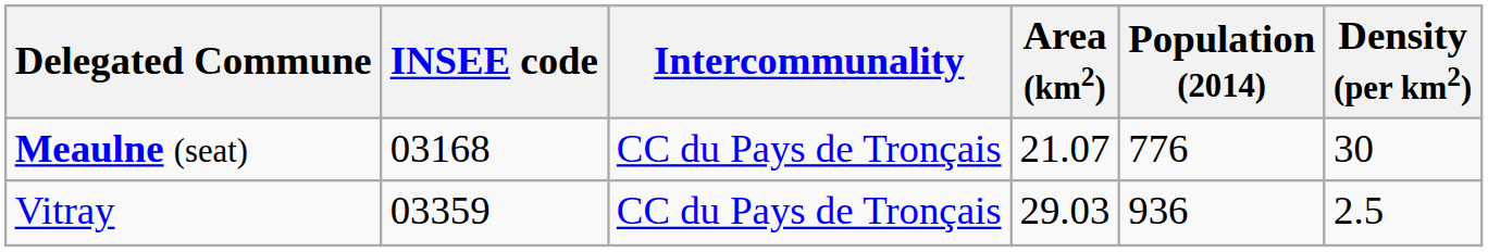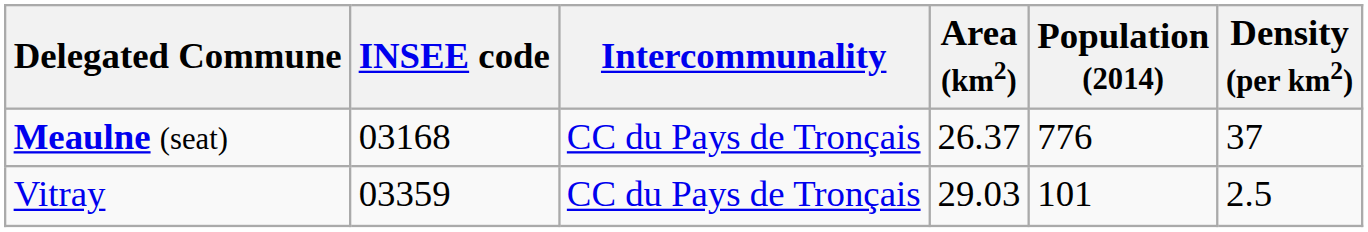Meaulne (seat) | Area (km2): 21.07 -> 26.37
Meaulne (seat) | Density (per km2): 30 -> 37
Vitray | Population (2014): 936 -> 101
